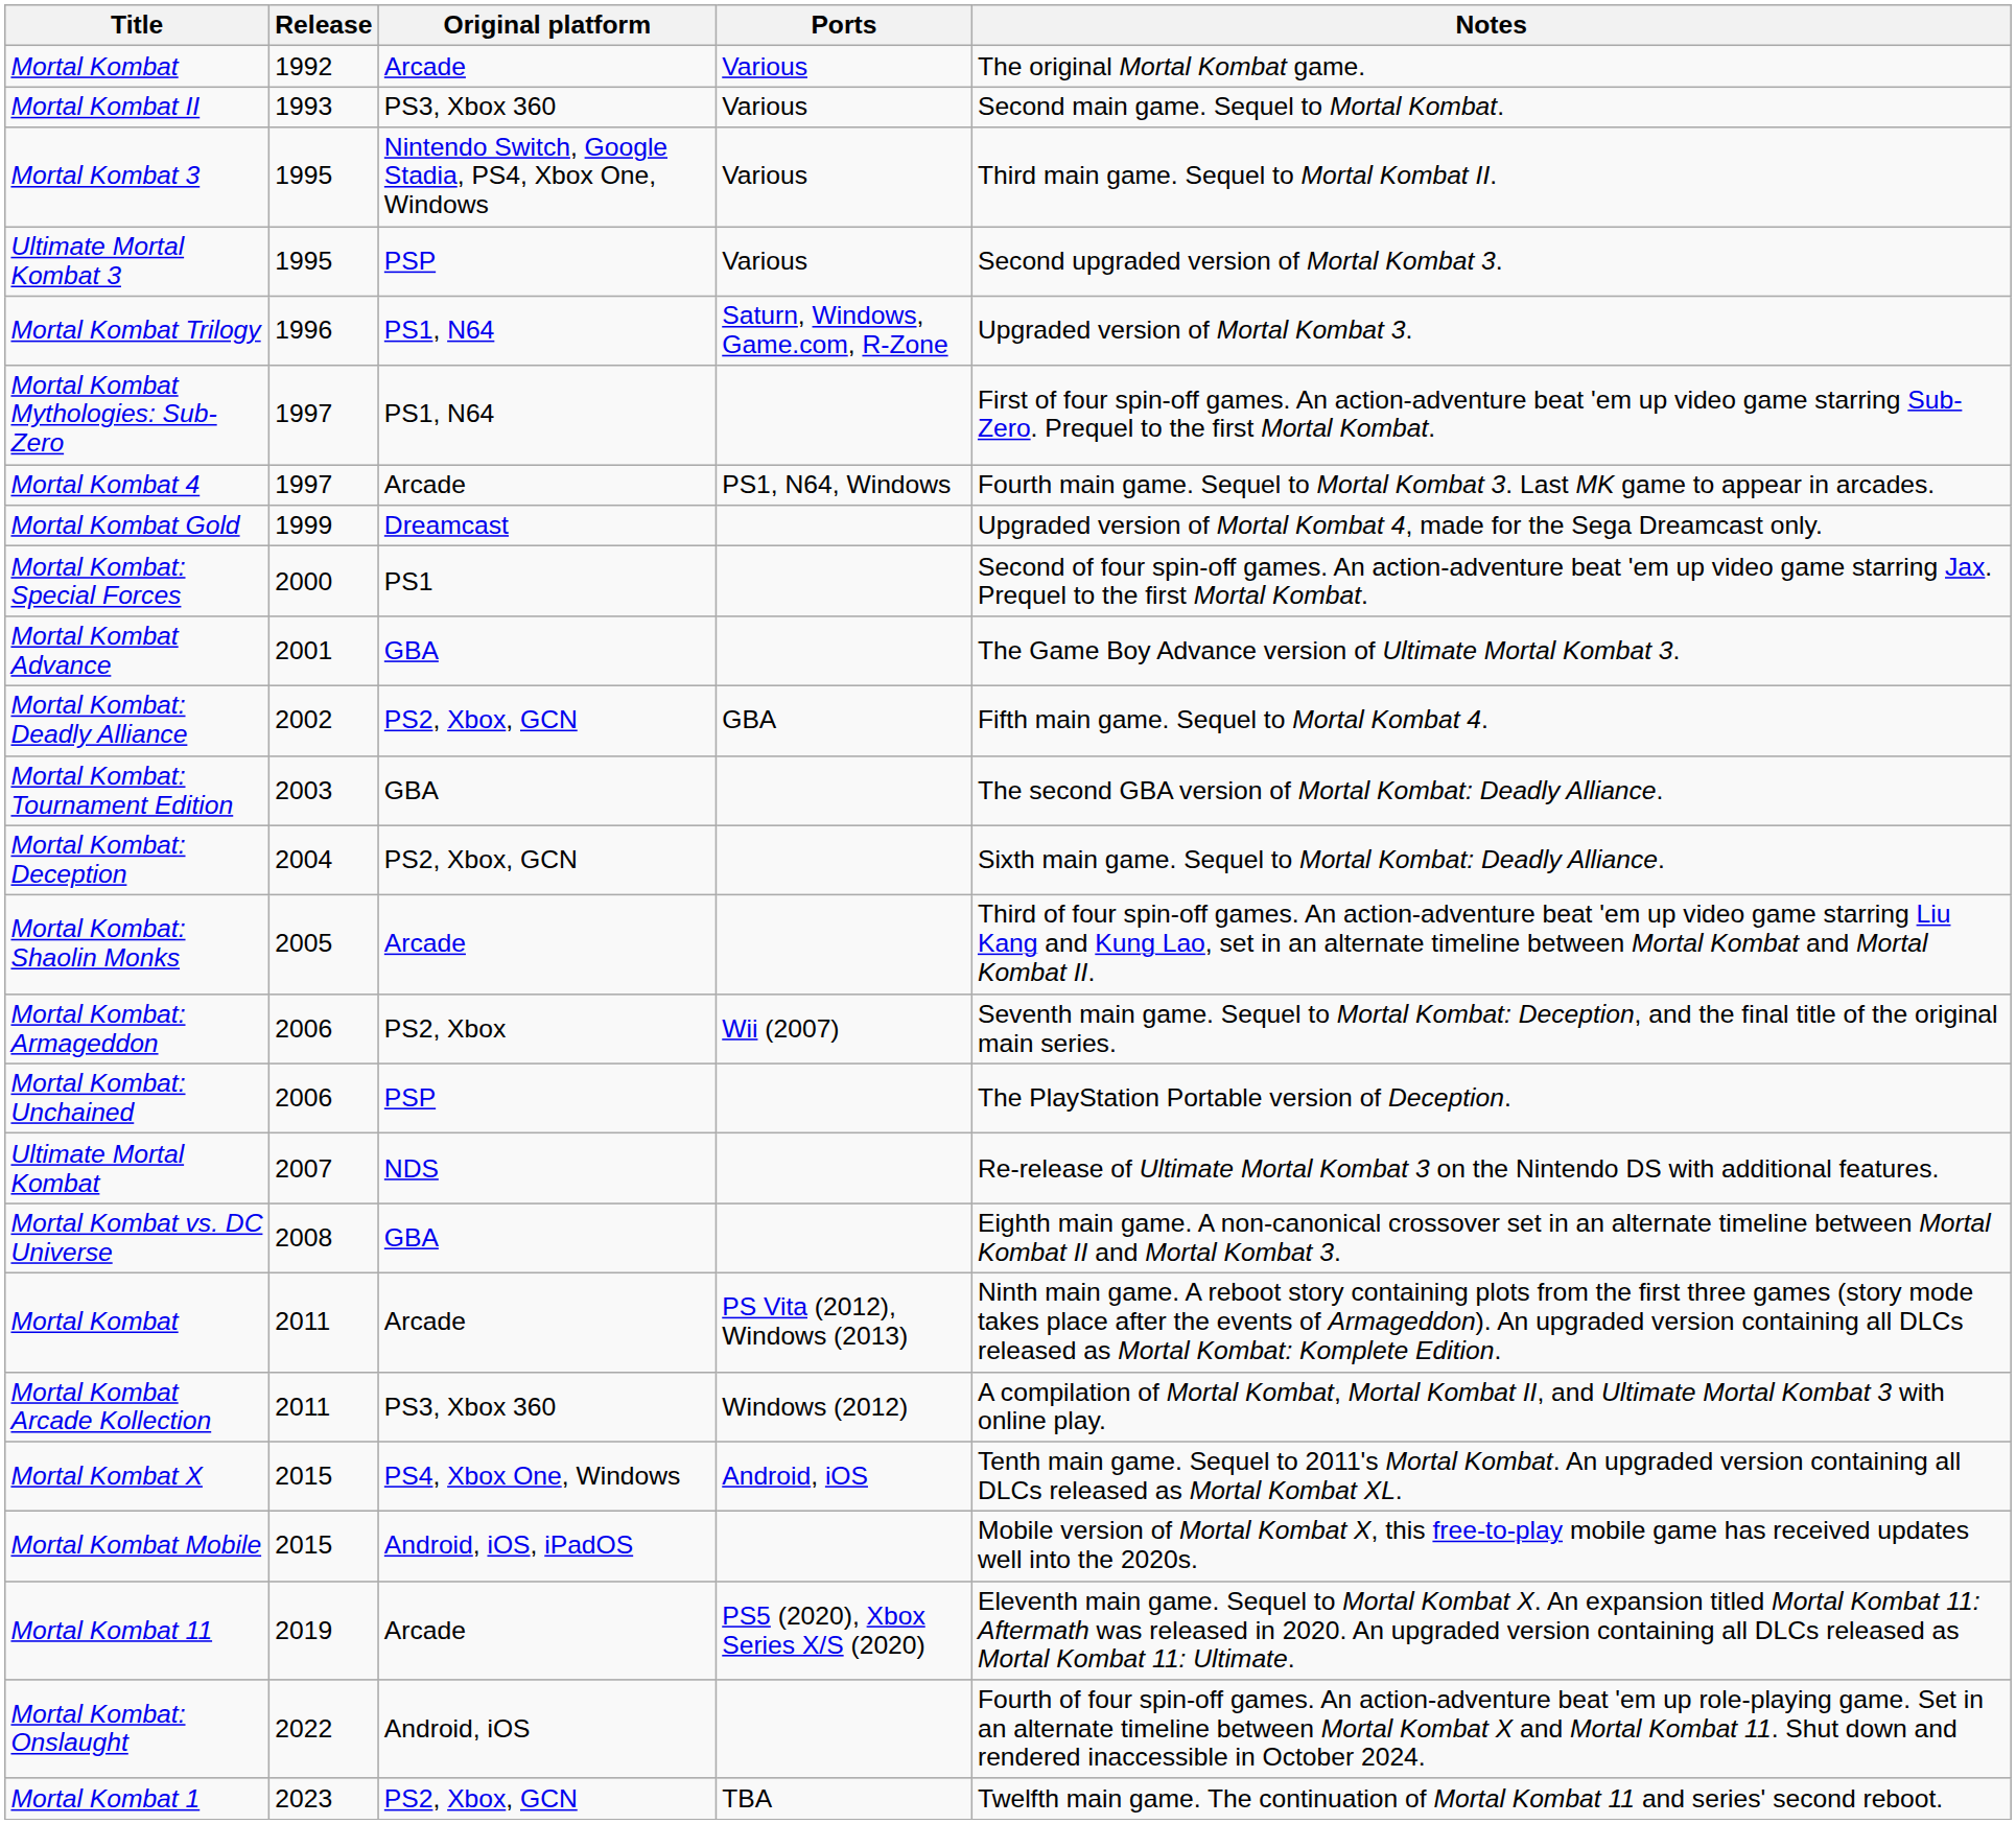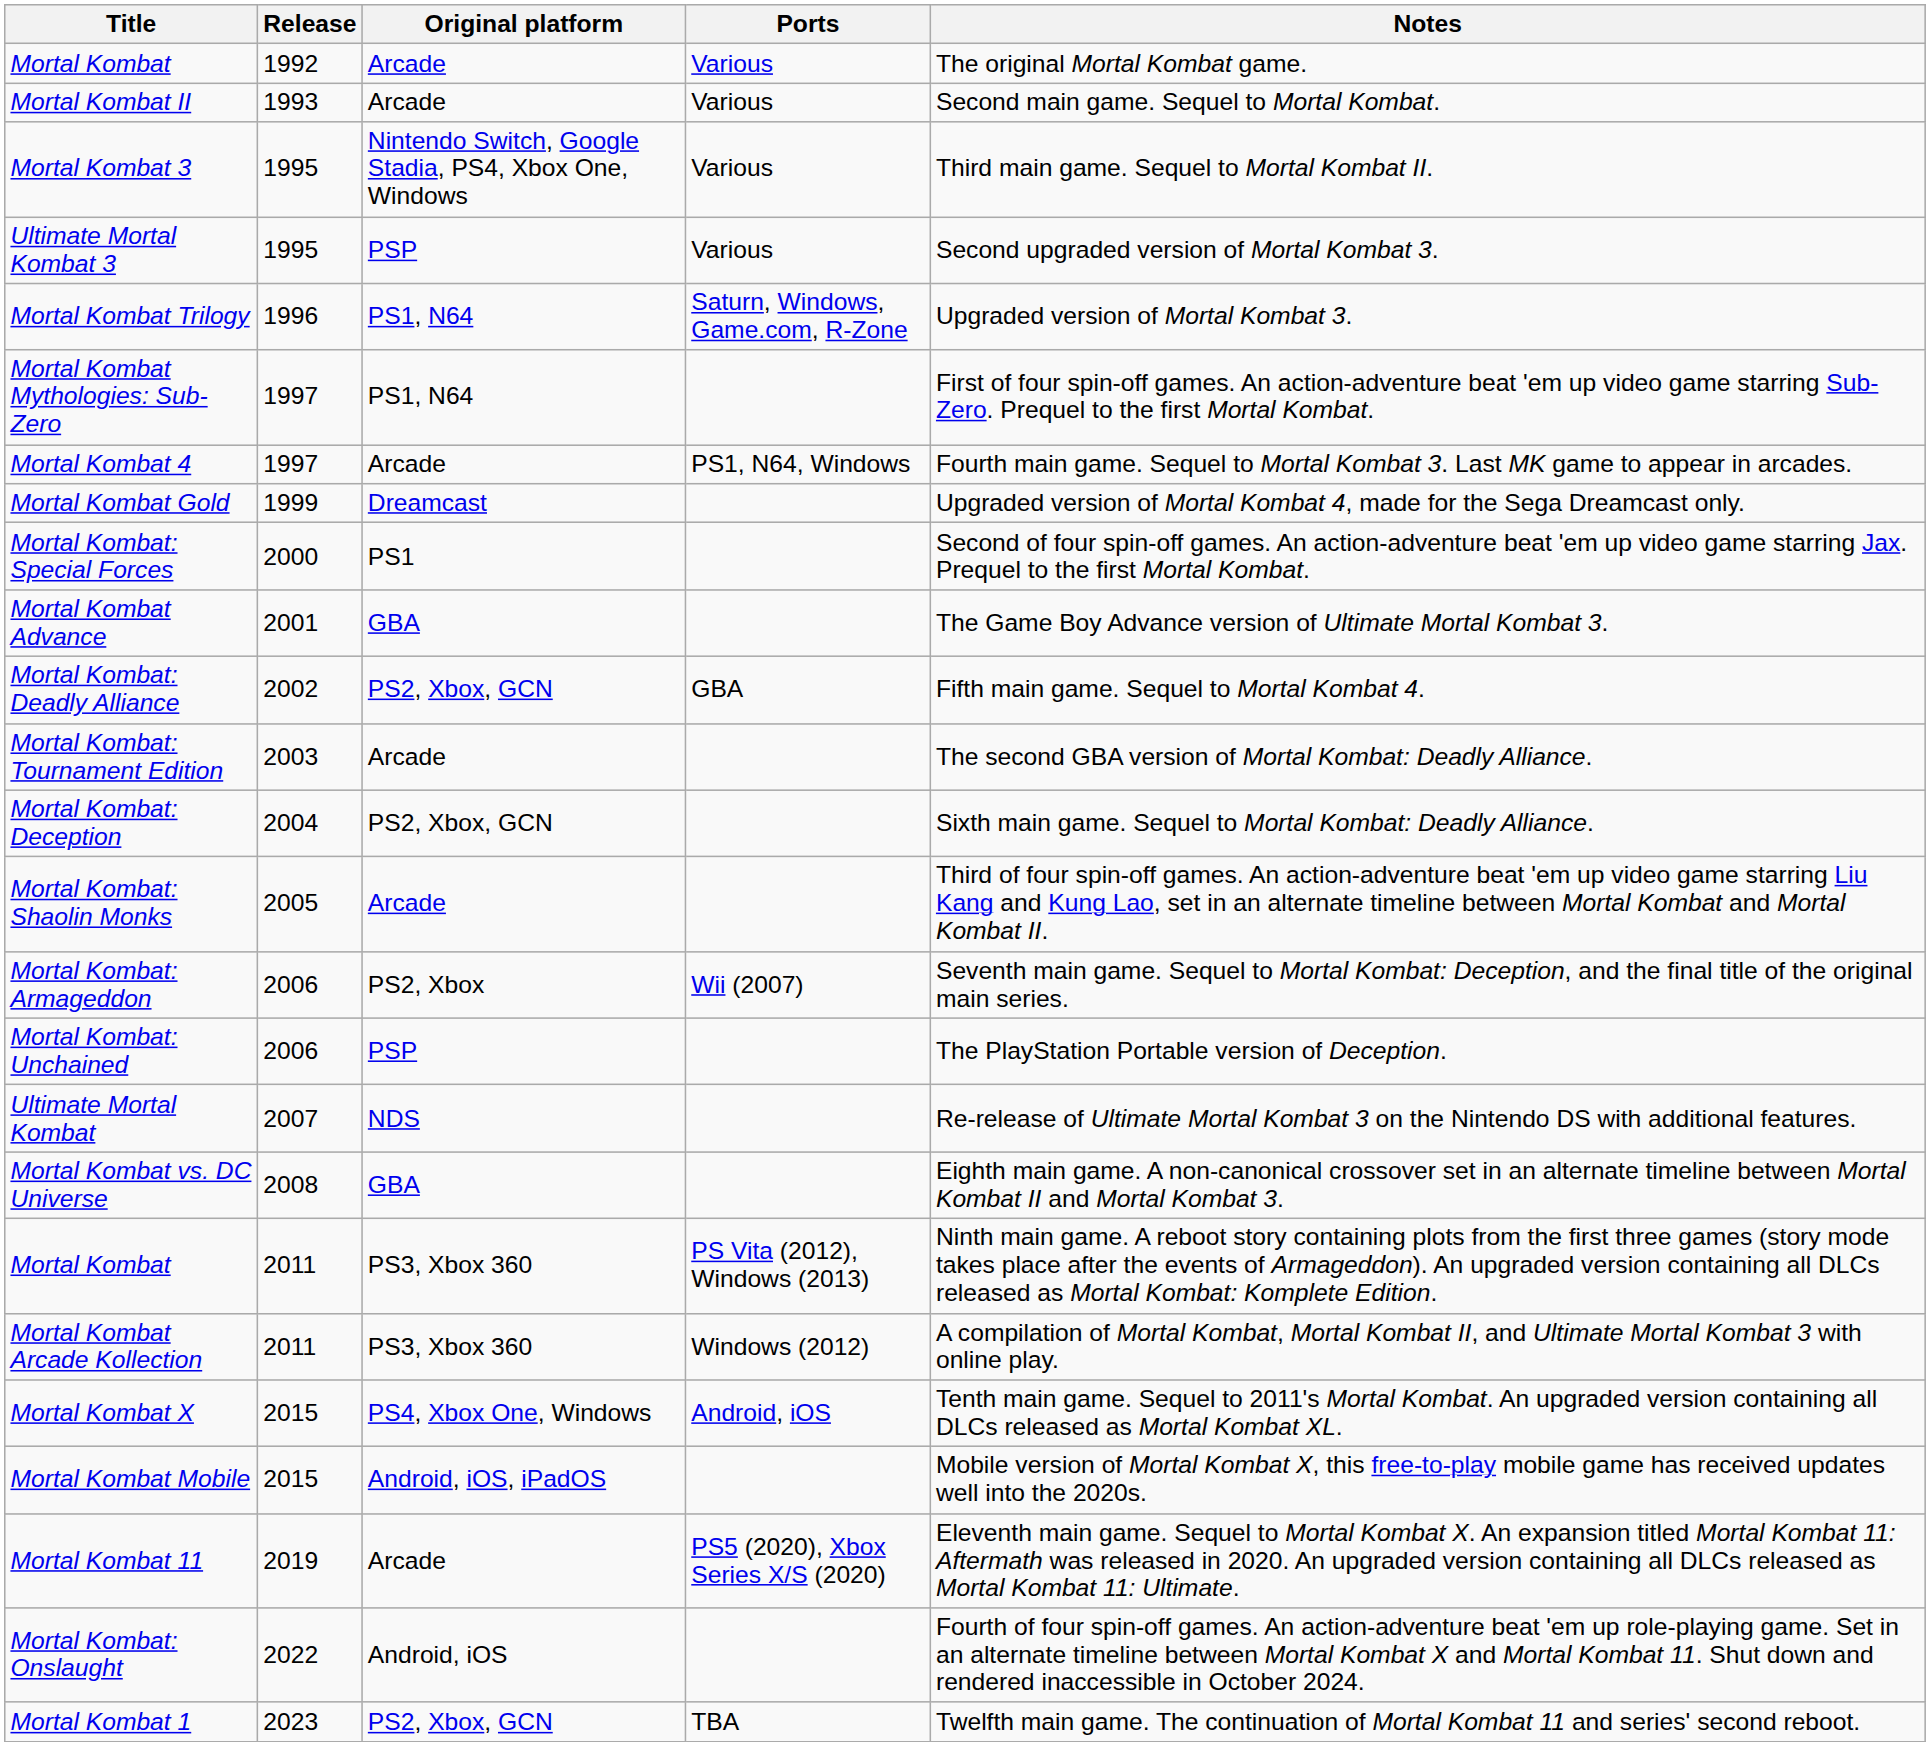Mortal Kombat II | Original platform: PS3, Xbox 360 -> Arcade
Mortal Kombat: Tournament Edition | Original platform: GBA -> Arcade
Mortal Kombat / 2011 | Original platform: Arcade -> PS3, Xbox 360
